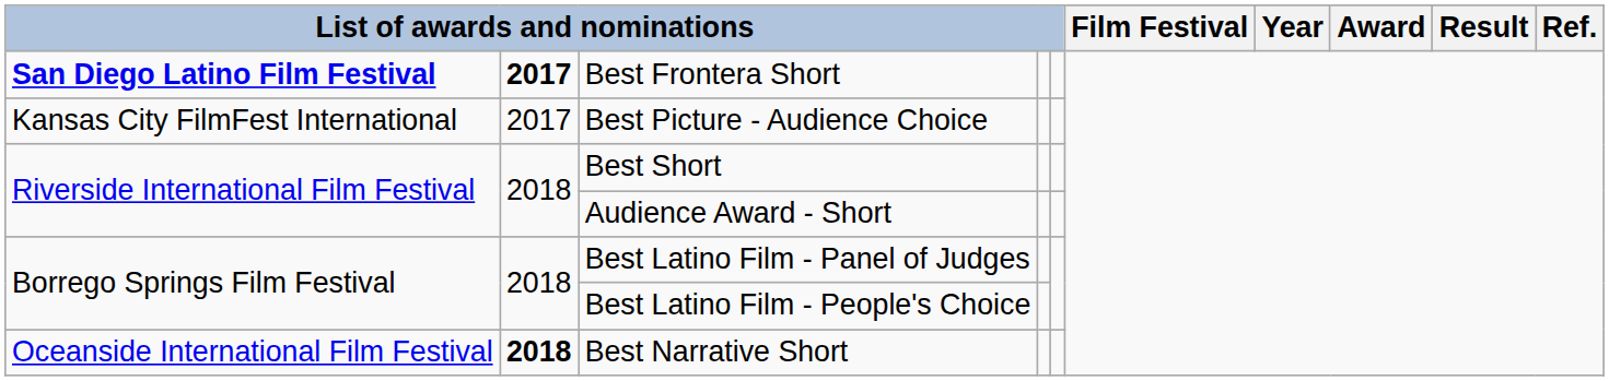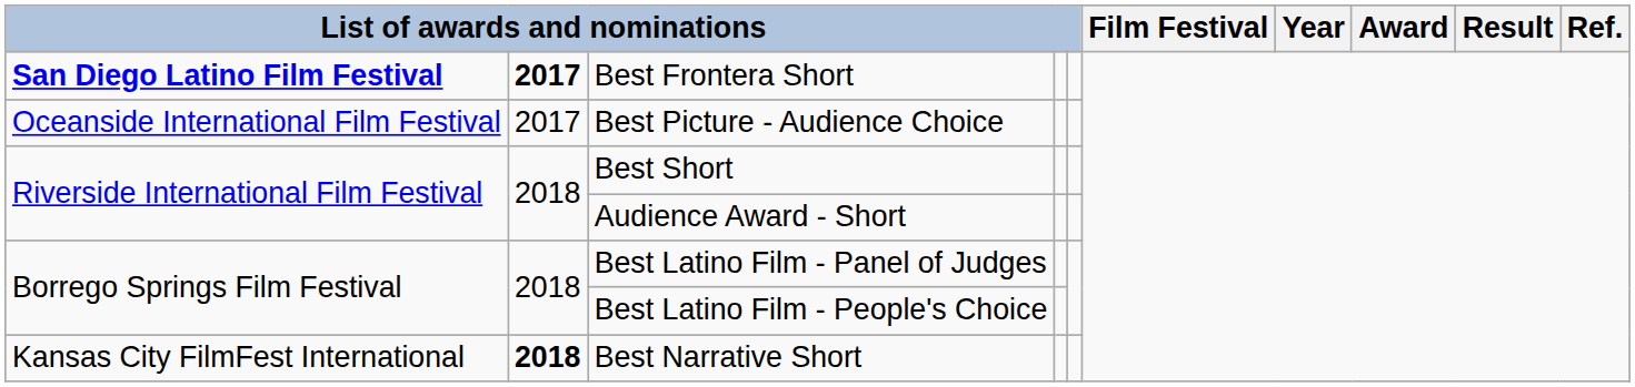Best Picture - Audience Choice | column 1: Kansas City FilmFest International -> Oceanside International Film Festival
Best Narrative Short | column 1: Oceanside International Film Festival -> Kansas City FilmFest International
